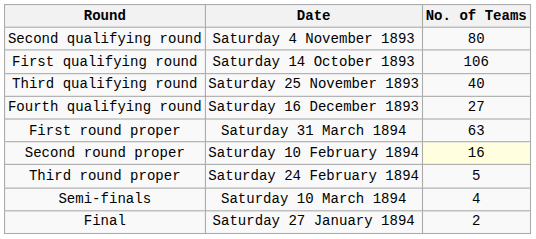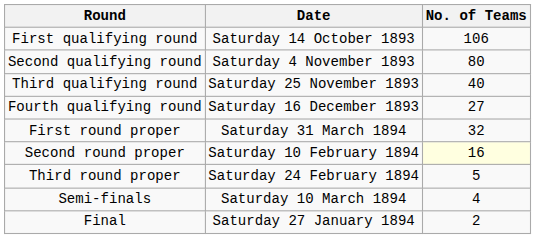rows swapped: First qualifying round <-> Second qualifying round
First round proper | No. of Teams: 63 -> 32
